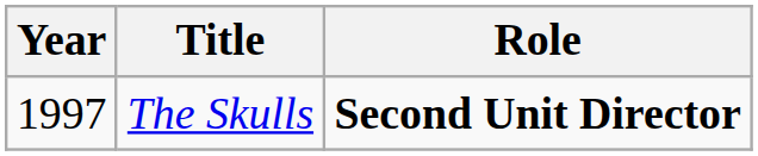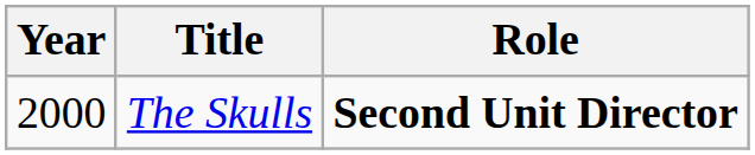The Skulls | Year: 1997 -> 2000
